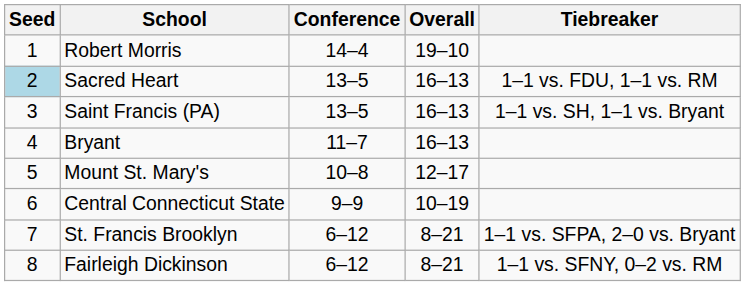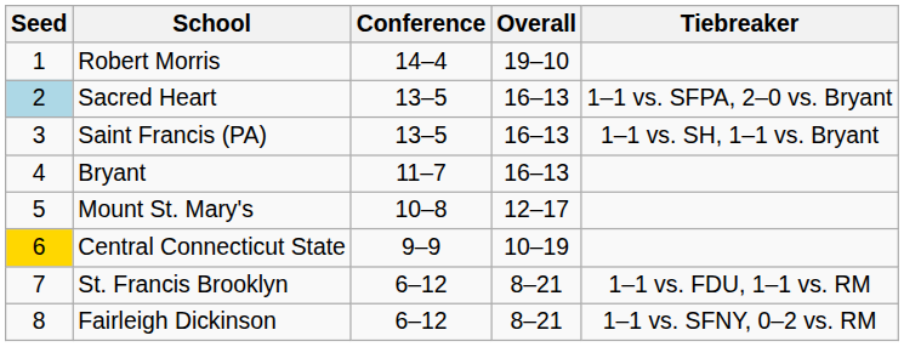Sacred Heart | Tiebreaker: 1–1 vs. FDU, 1–1 vs. RM -> 1–1 vs. SFPA, 2–0 vs. Bryant
Central Connecticut State | Seed: no background -> gold background
St. Francis Brooklyn | Tiebreaker: 1–1 vs. SFPA, 2–0 vs. Bryant -> 1–1 vs. FDU, 1–1 vs. RM
